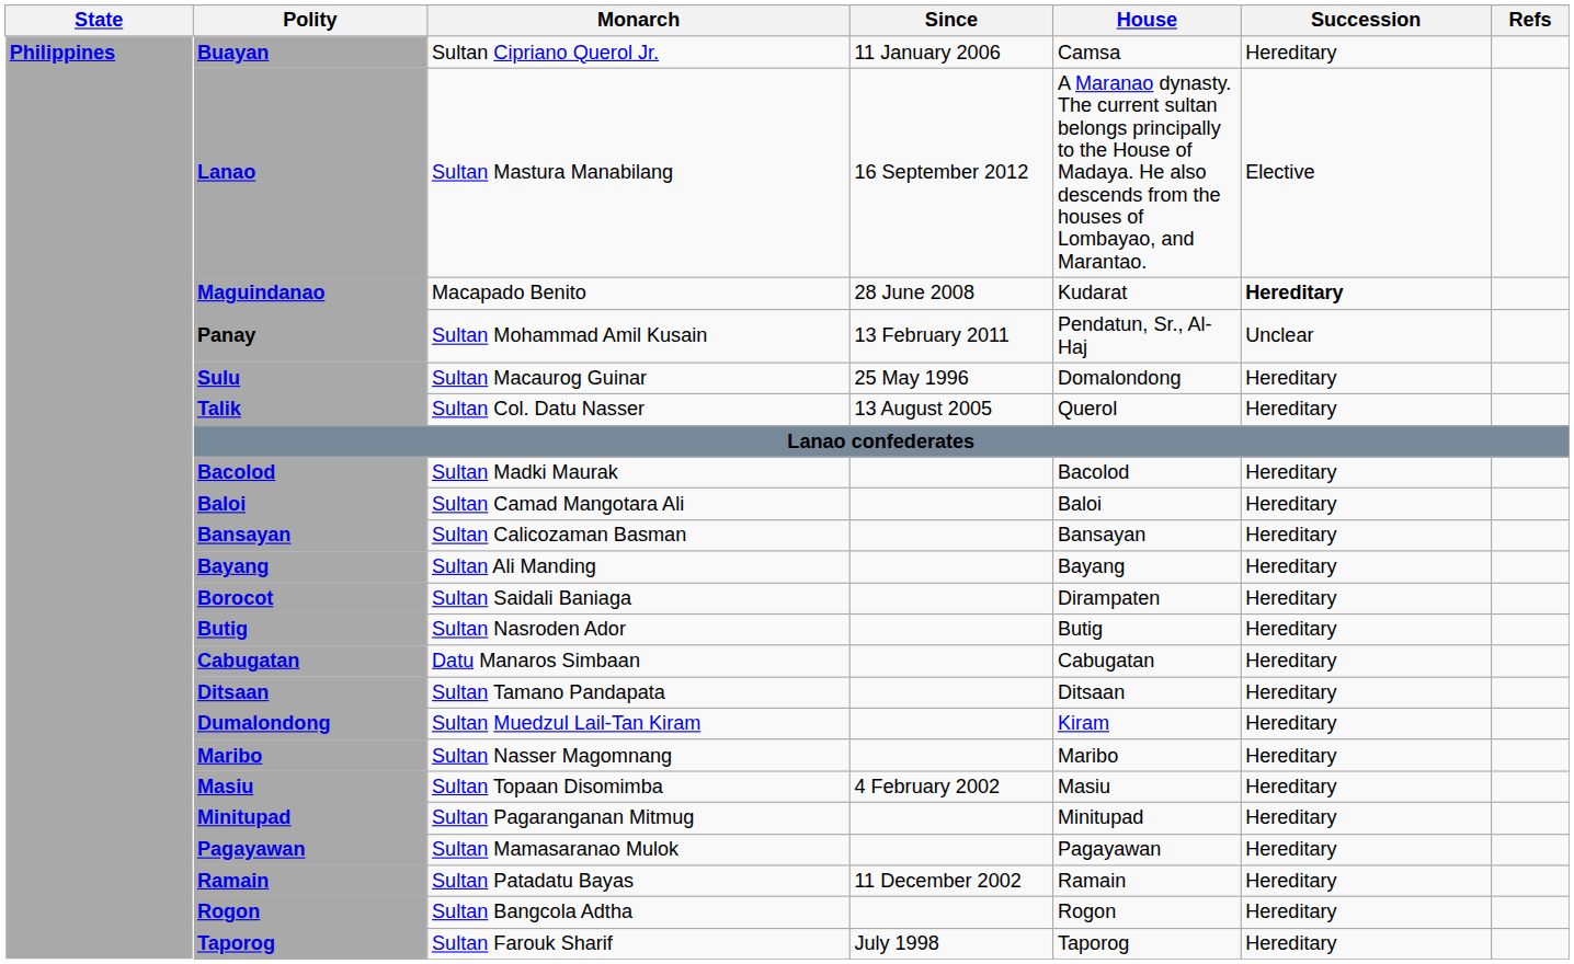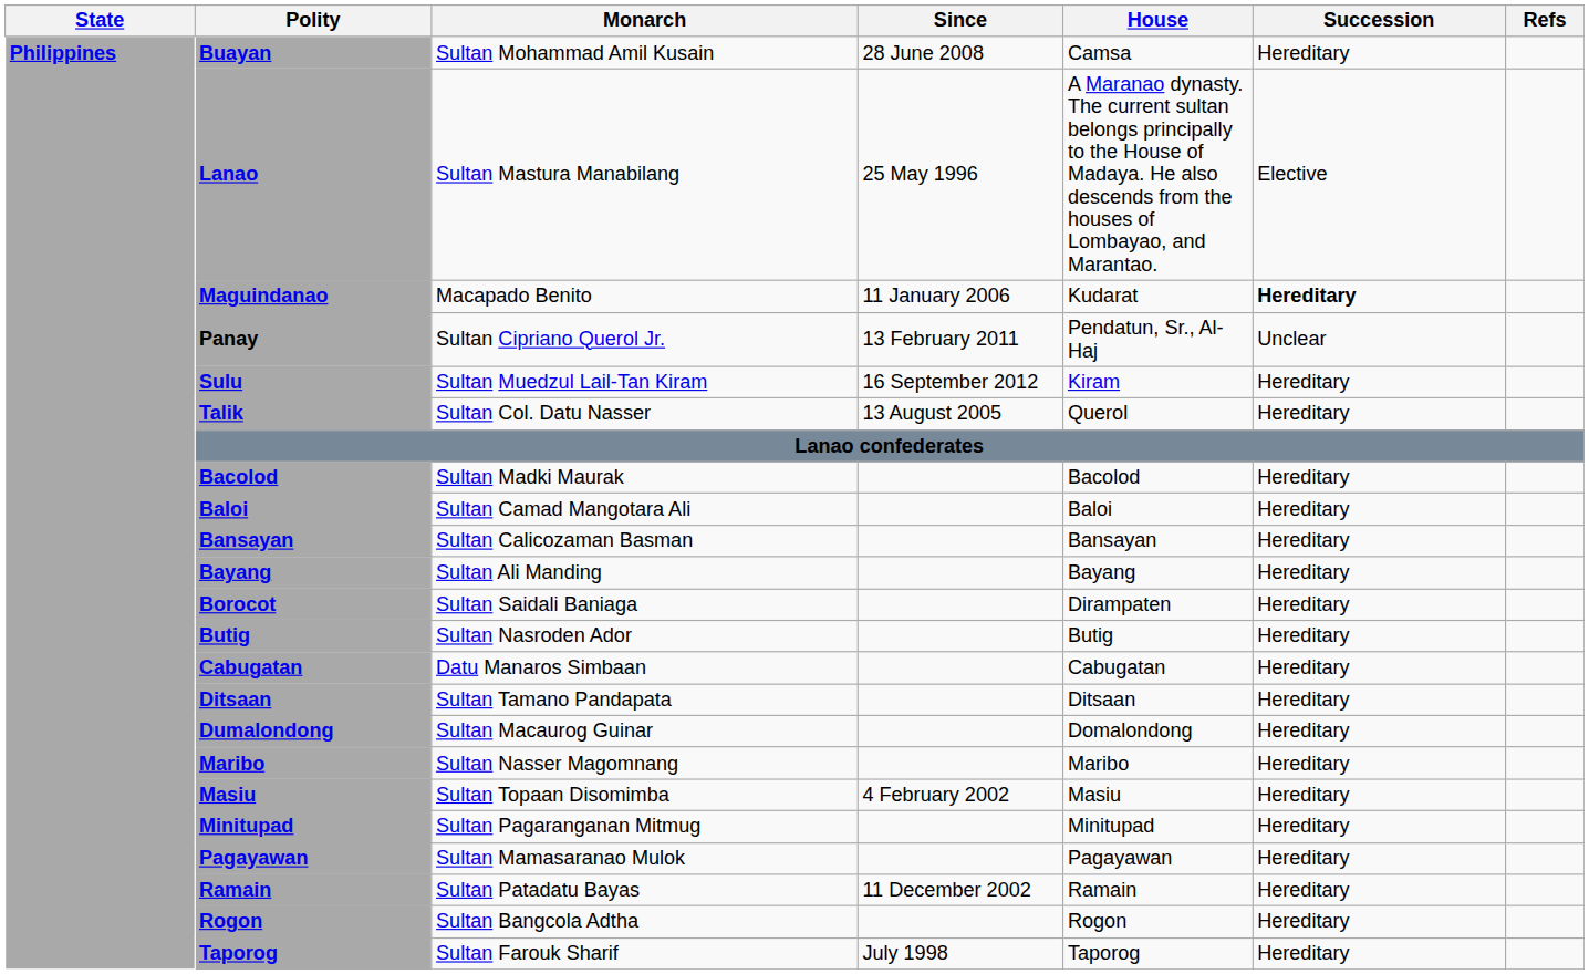Buayan | Monarch: Sultan Cipriano Querol Jr. -> Sultan Mohammad Amil Kusain
Buayan | Since: 11 January 2006 -> 28 June 2008
Lanao | Since: 16 September 2012 -> 25 May 1996
Maguindanao | Since: 28 June 2008 -> 11 January 2006
Panay | Monarch: Sultan Mohammad Amil Kusain -> Sultan Cipriano Querol Jr.
Sulu | Monarch: Sultan Macaurog Guinar -> Sultan Muedzul Lail-Tan Kiram
Sulu | Since: 25 May 1996 -> 16 September 2012
Sulu | House: Domalondong -> Kiram
Dumalondong | Monarch: Sultan Muedzul Lail-Tan Kiram -> Sultan Macaurog Guinar
Dumalondong | House: Kiram -> Domalondong
